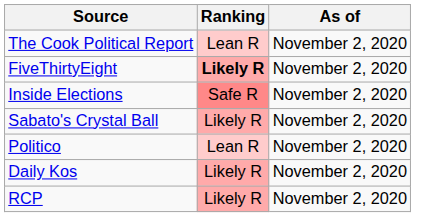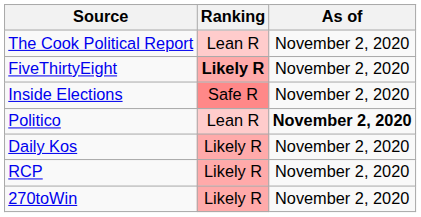- row: Sabato's Crystal Ball | Likely R | November 2, 2020
Politico | As of: normal -> bold
+ row: 270toWin | Likely R | November 2, 2020
